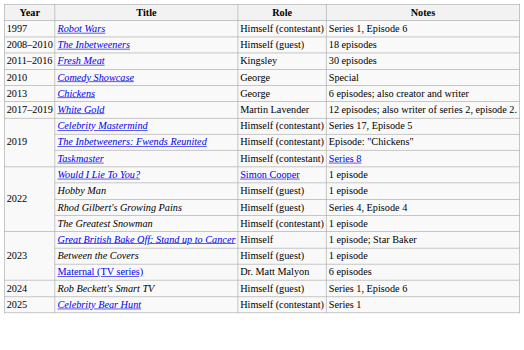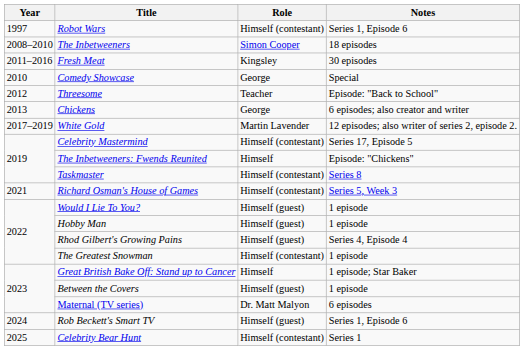The Inbetweeners | Role: Himself (guest) -> Simon Cooper
+ row: 2012 | Threesome | Teacher | Episode: "Back to School"
The Inbetweeners: Fwends Reunited | Role: Himself (contestant) -> Himself
+ row: 2021 | Richard Osman's House of Games | Himself (contestant) | Series 5, Week 3
Would I Lie To You? | Role: Simon Cooper -> Himself (guest)
